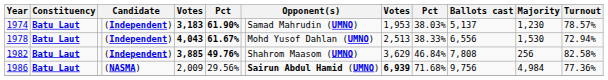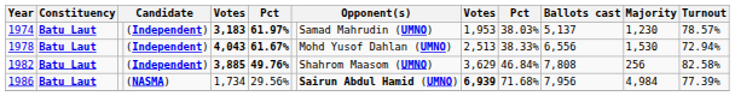1974 | column 6: 61.90% -> 61.97%
1986 | column 5: 2,009 -> 1,734
1986 | Ballots cast: 9,756 -> 7,956
1986 | Turnout: 77.36% -> 77.39%
